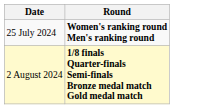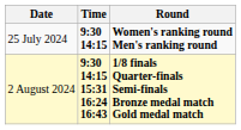+ column: Time | 9:30 14:15 | 9:30 14:15 15:31 16:24 16:43
